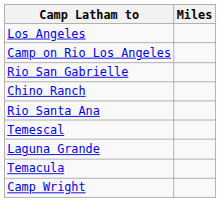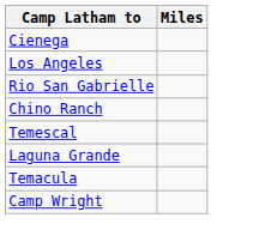+ row: Cienega
- row: Camp on Rio Los Angeles
- row: Rio Santa Ana
